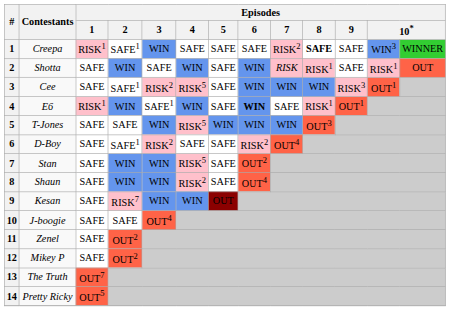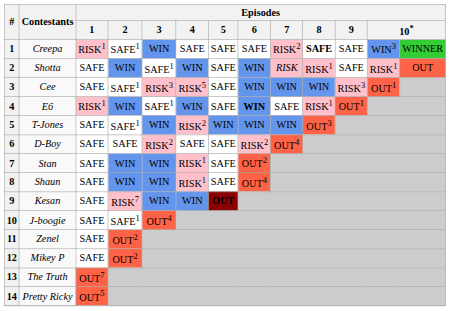Shotta | Episodes / 3: SAFE -> SAFE1
Cee | Episodes / 3: RISK2 -> RISK3
T-Jones | Episodes / 2: SAFE -> SAFE1
T-Jones | Episodes / 4: RISK5 -> RISK2
D-Boy | Episodes / 2: SAFE1 -> SAFE
Stan | Episodes / 4: RISK5 -> RISK1
Shaun | Episodes / 4: RISK2 -> RISK1
Kesan | Episodes / 5: normal -> bold
J-boogie | Episodes / 2: SAFE -> SAFE1
